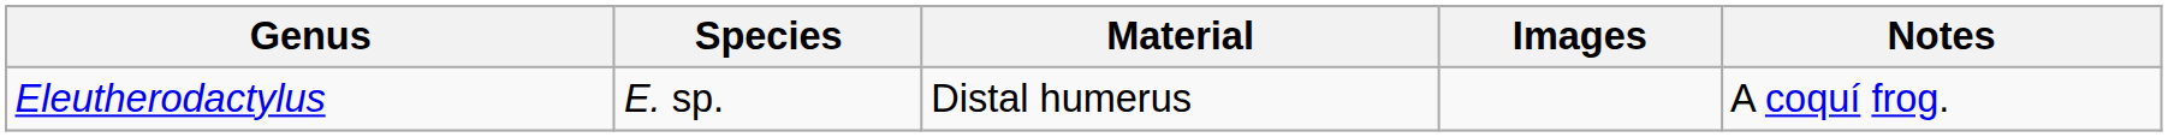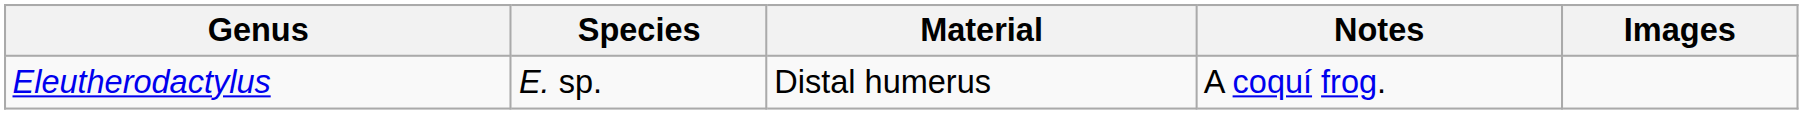columns swapped: Notes <-> Images
